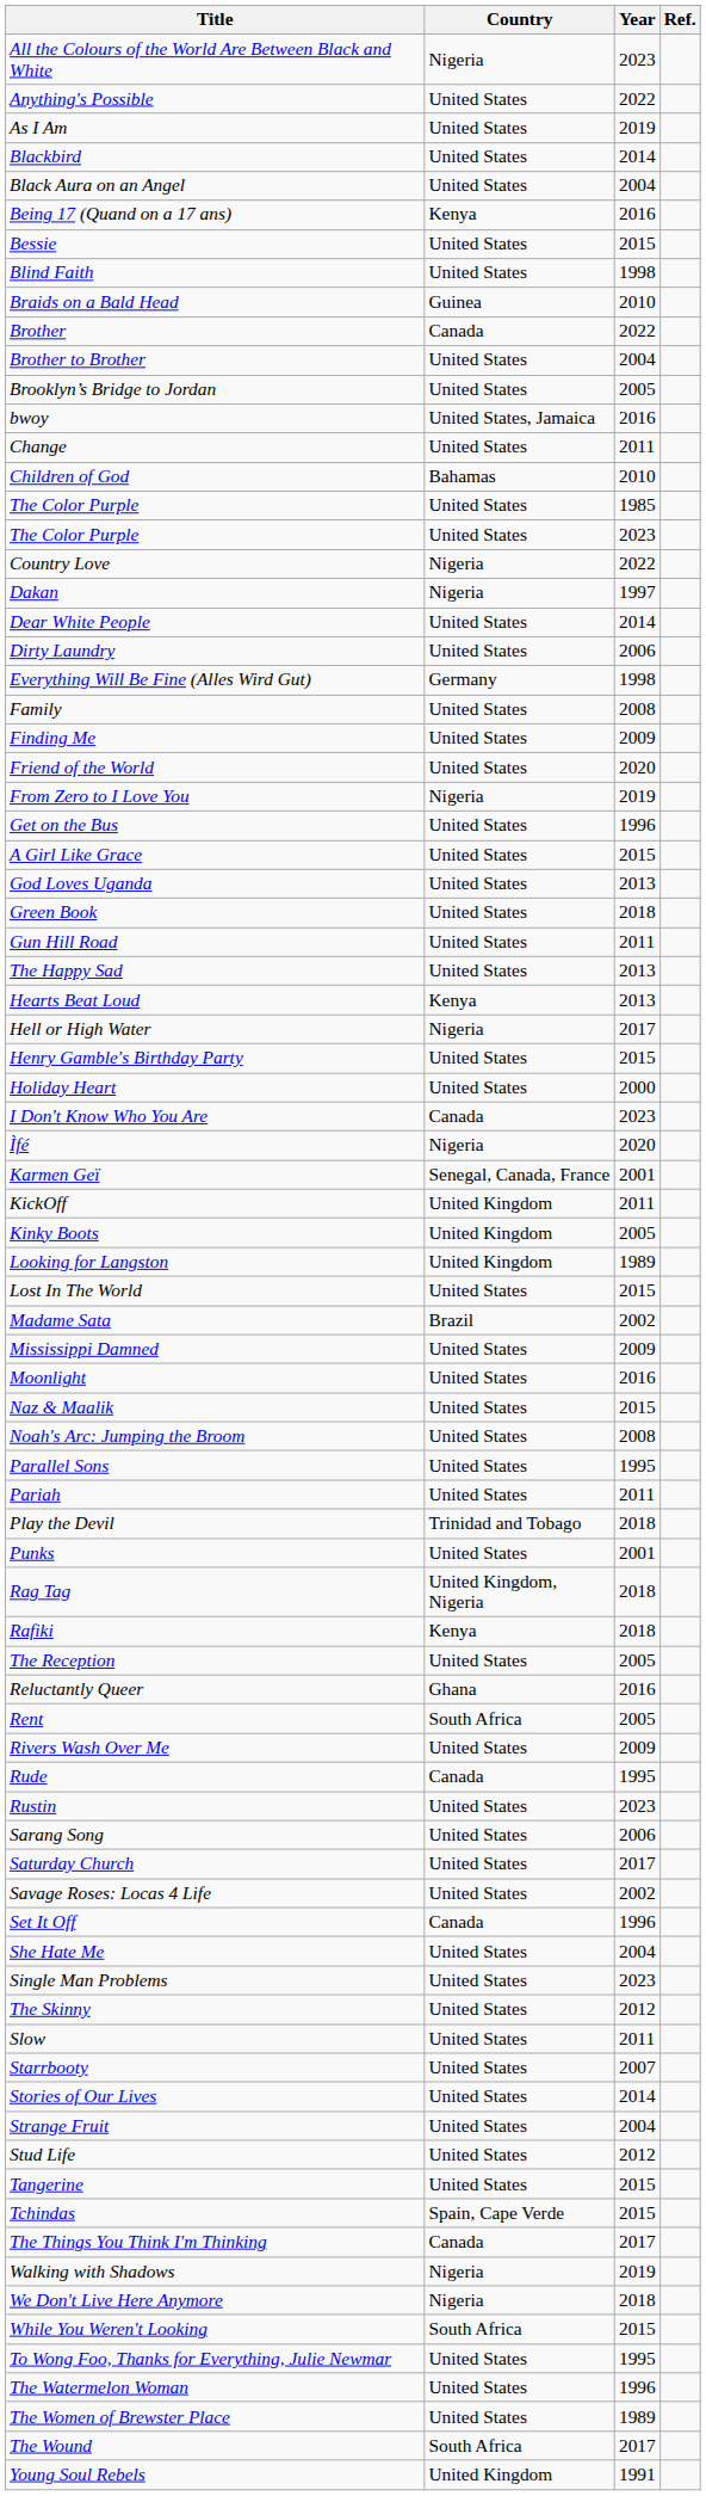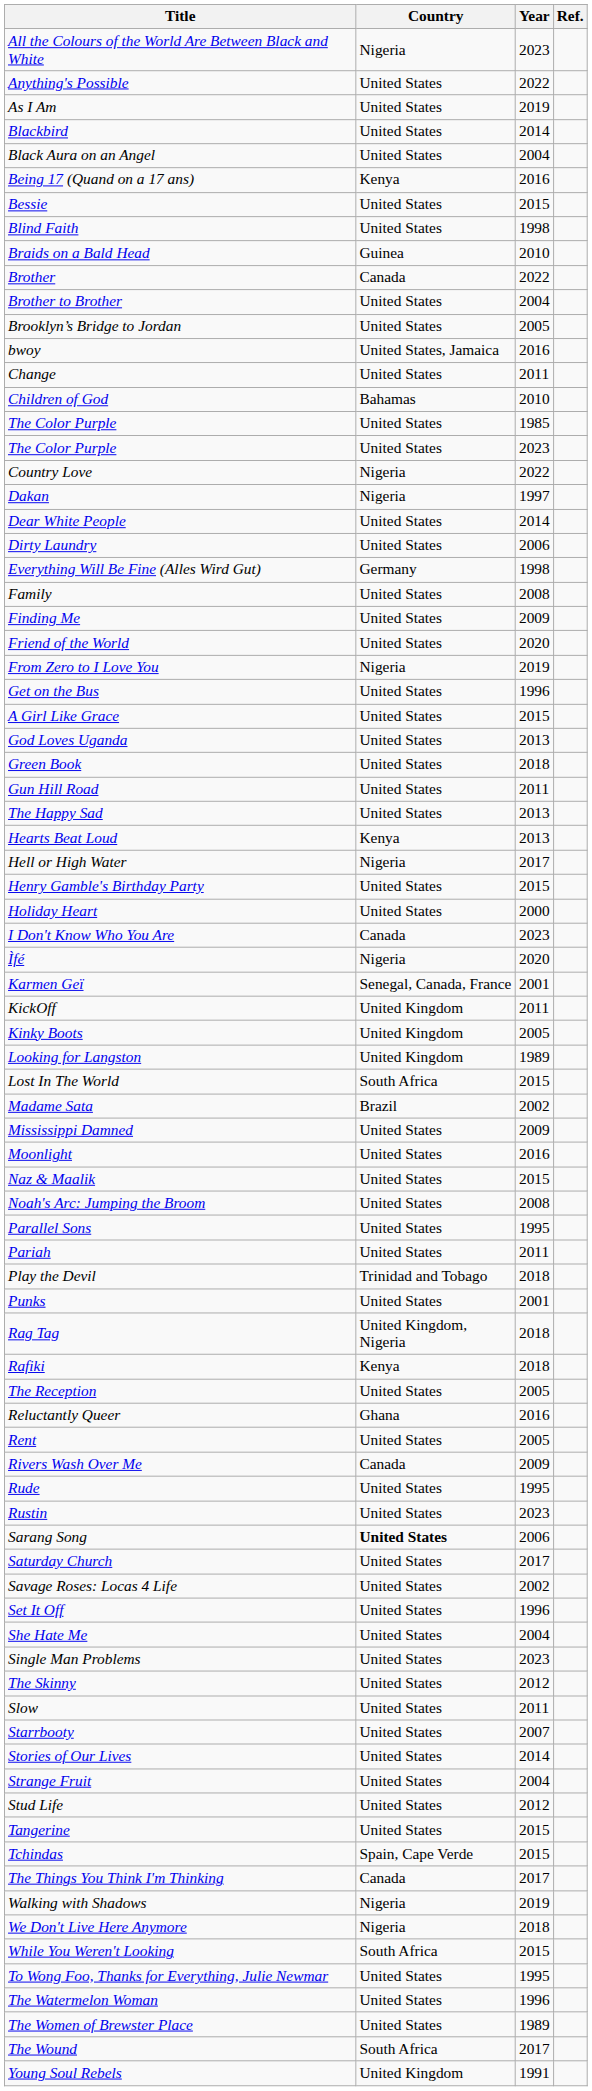Lost In The World | Country: United States -> South Africa
Rent | Country: South Africa -> United States
Rivers Wash Over Me | Country: United States -> Canada
Rude | Country: Canada -> United States
Sarang Song | Country: normal -> bold
Set It Off | Country: Canada -> United States
